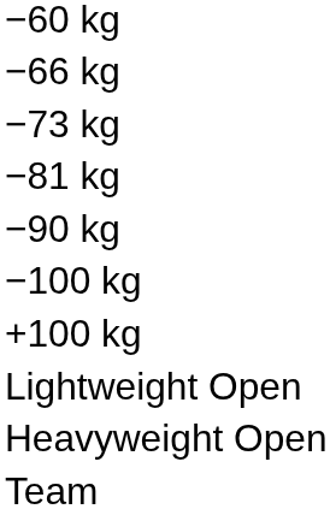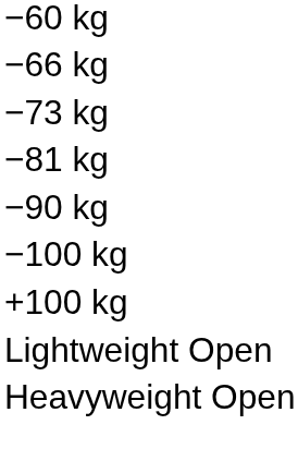- row: Team
